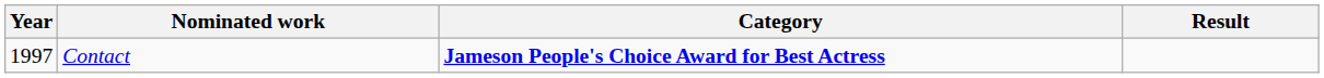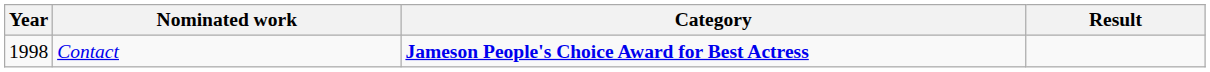Contact | Year: 1997 -> 1998
